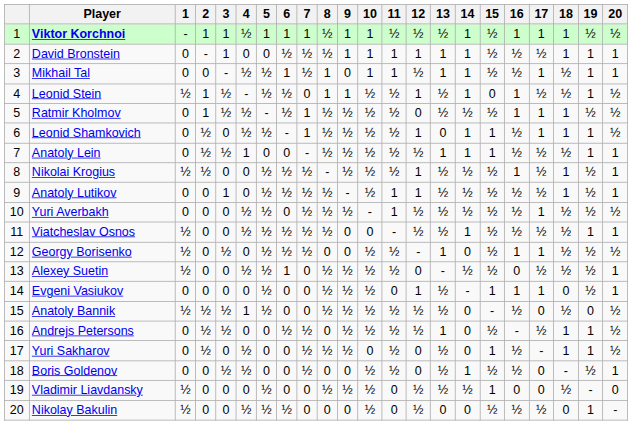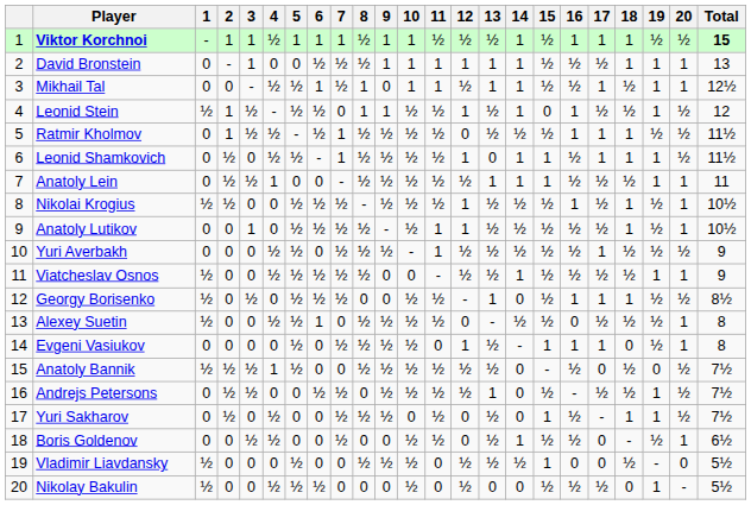+ column: Total | 15 | 13 | 12½ | 12 | 11½ | 11½ | 11 | 10½ | 10½ | 9 | 9 | 8½ | 8 | 8 | 7½ | 7½ | 7½ | 6½ | 5½ | 5½
Georgy Borisenko | 18: ½ -> 1
Evgeni Vasiukov | 7: 0 -> ½
Andrejs Petersons | 18: 1 -> ½
